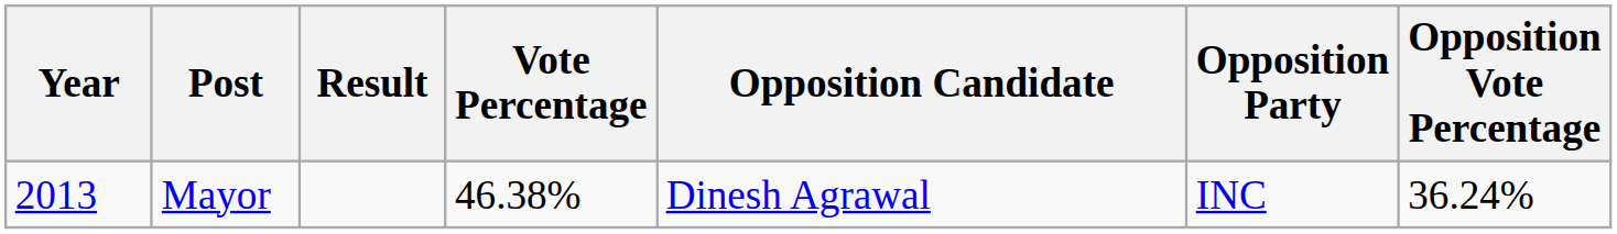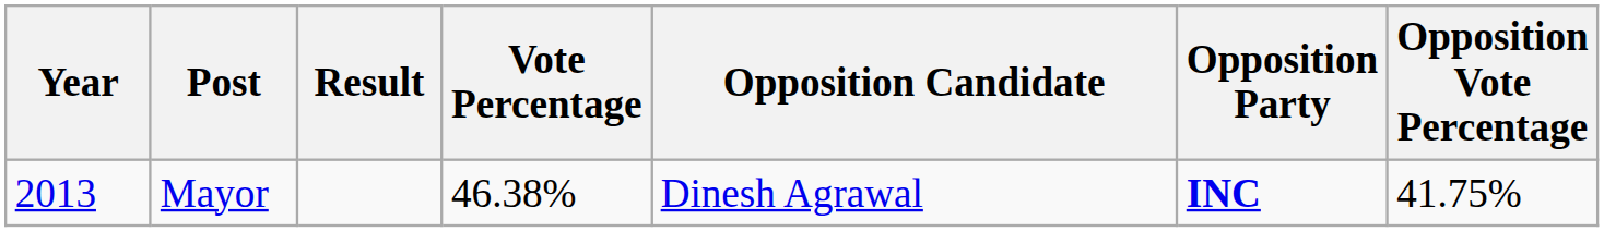Mayor | Opposition Party: normal -> bold
Mayor | Opposition Vote Percentage: 36.24% -> 41.75%
